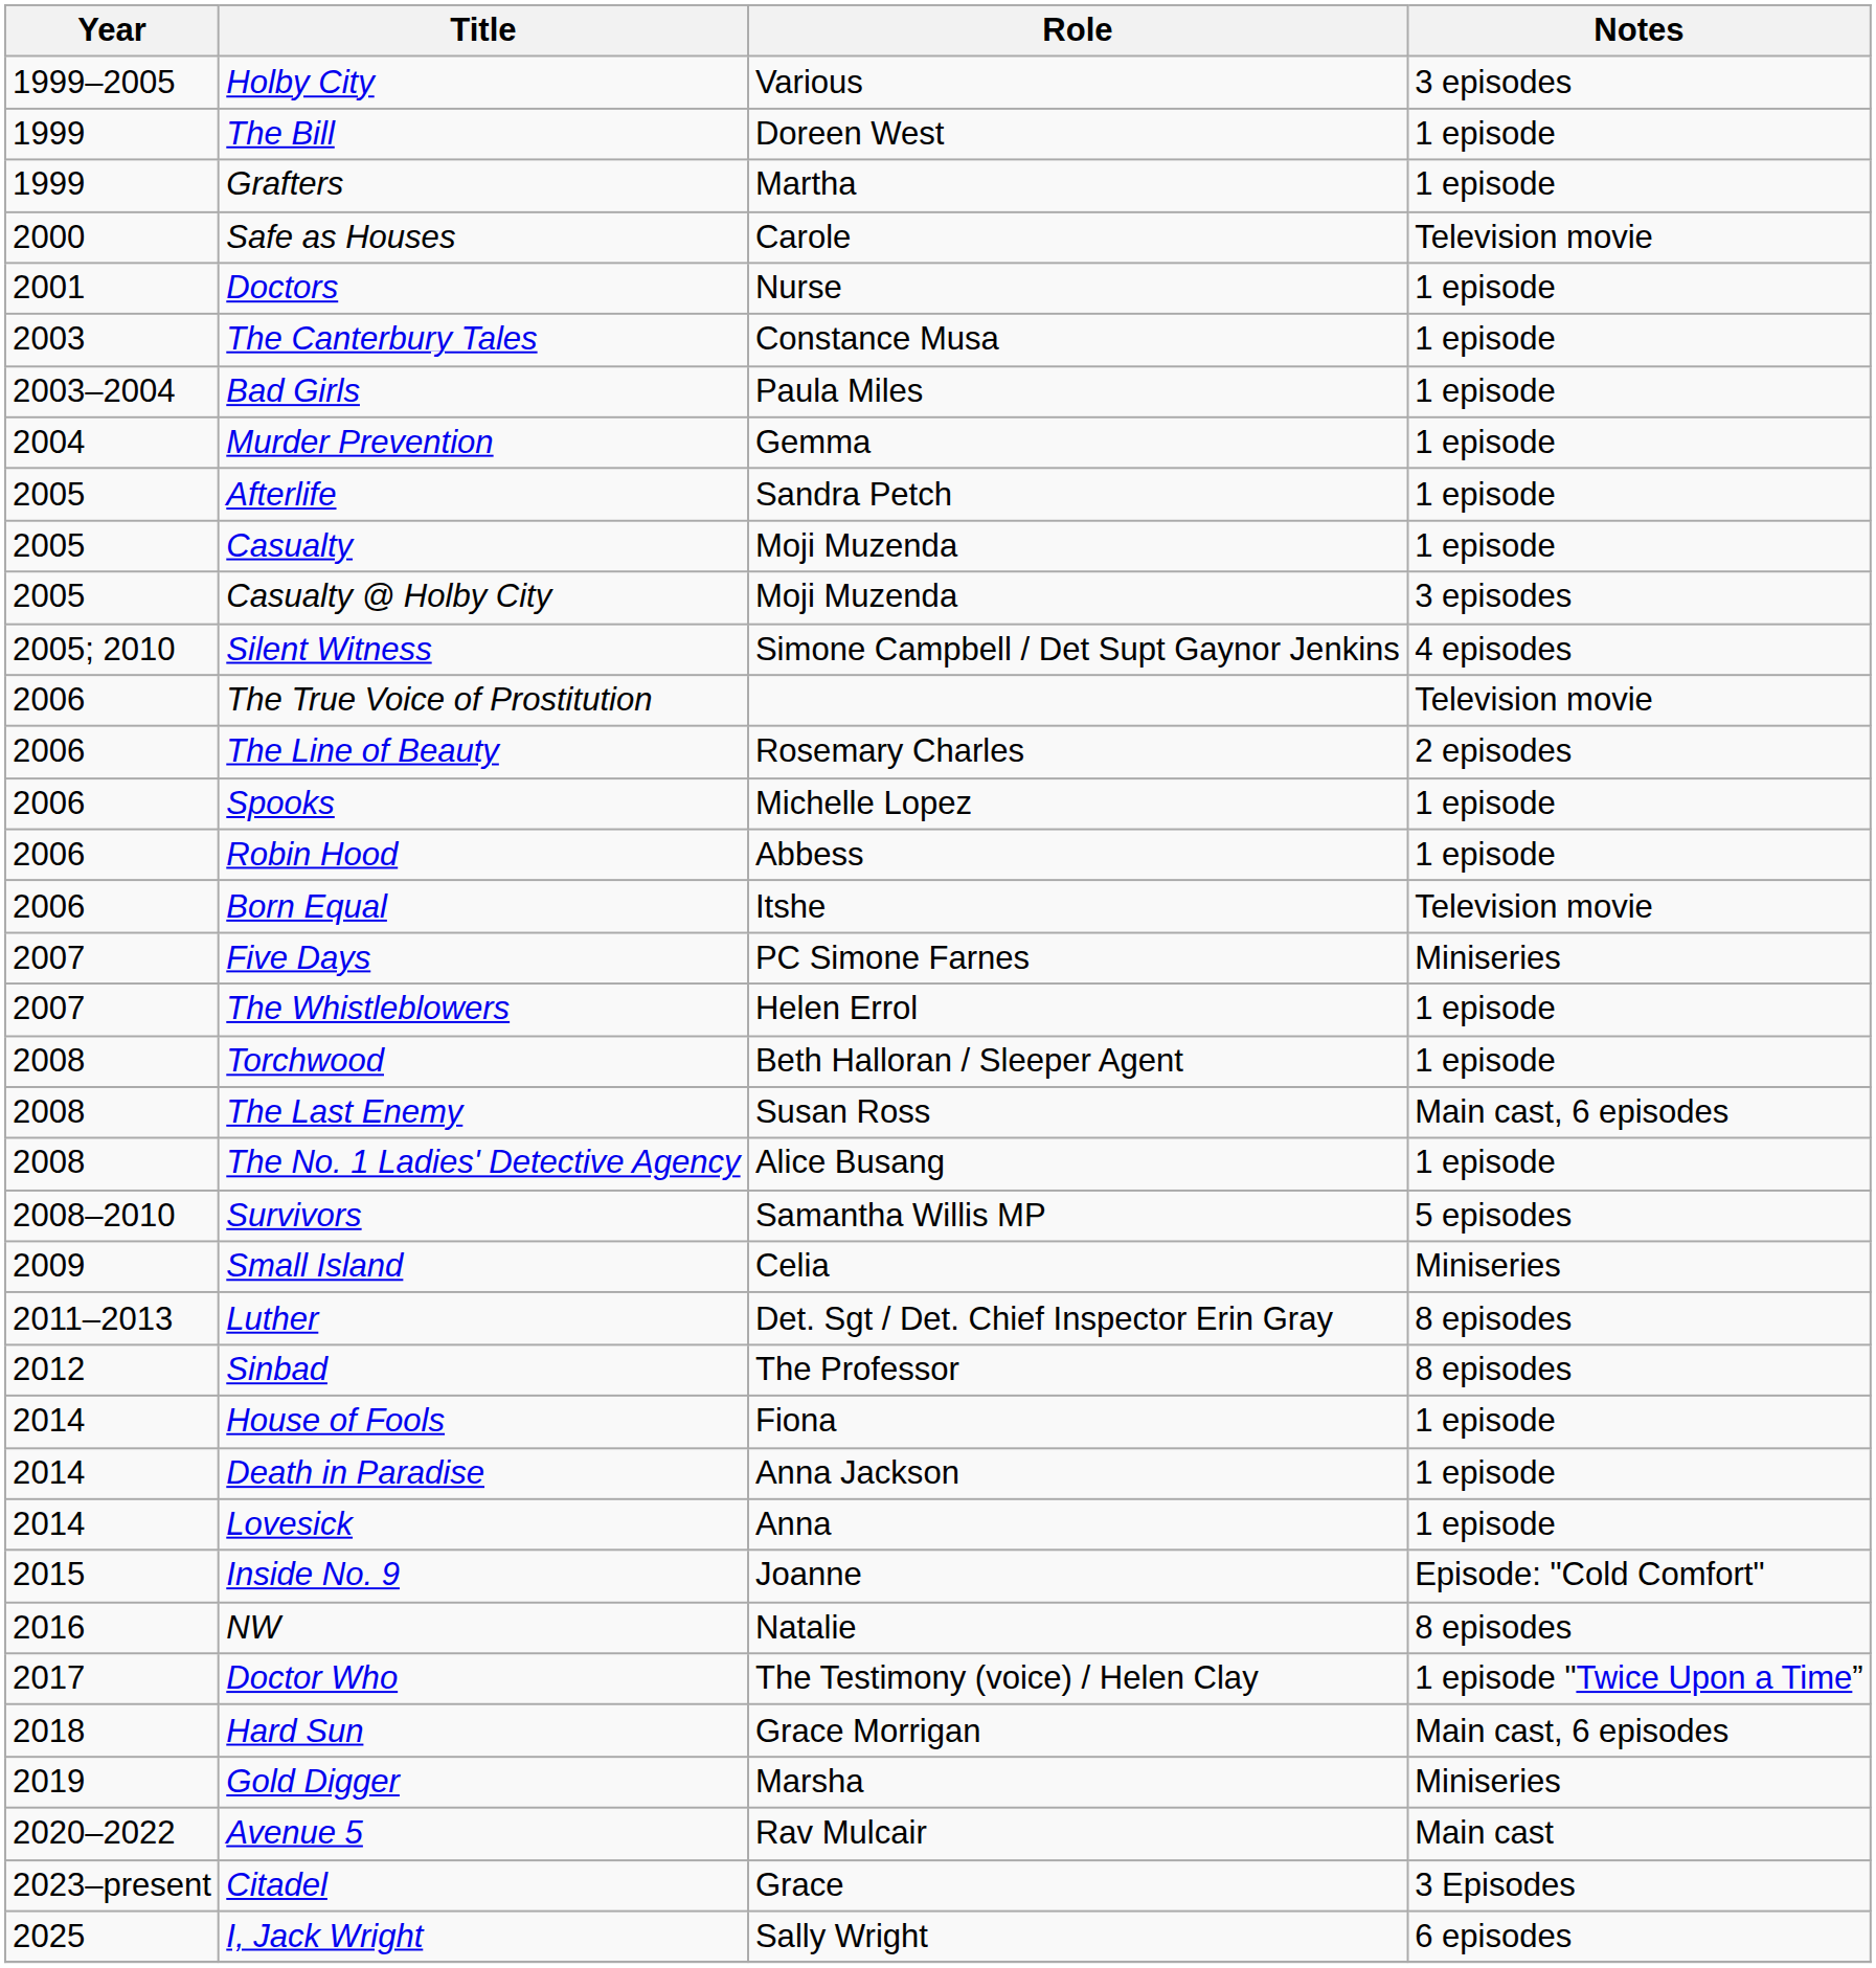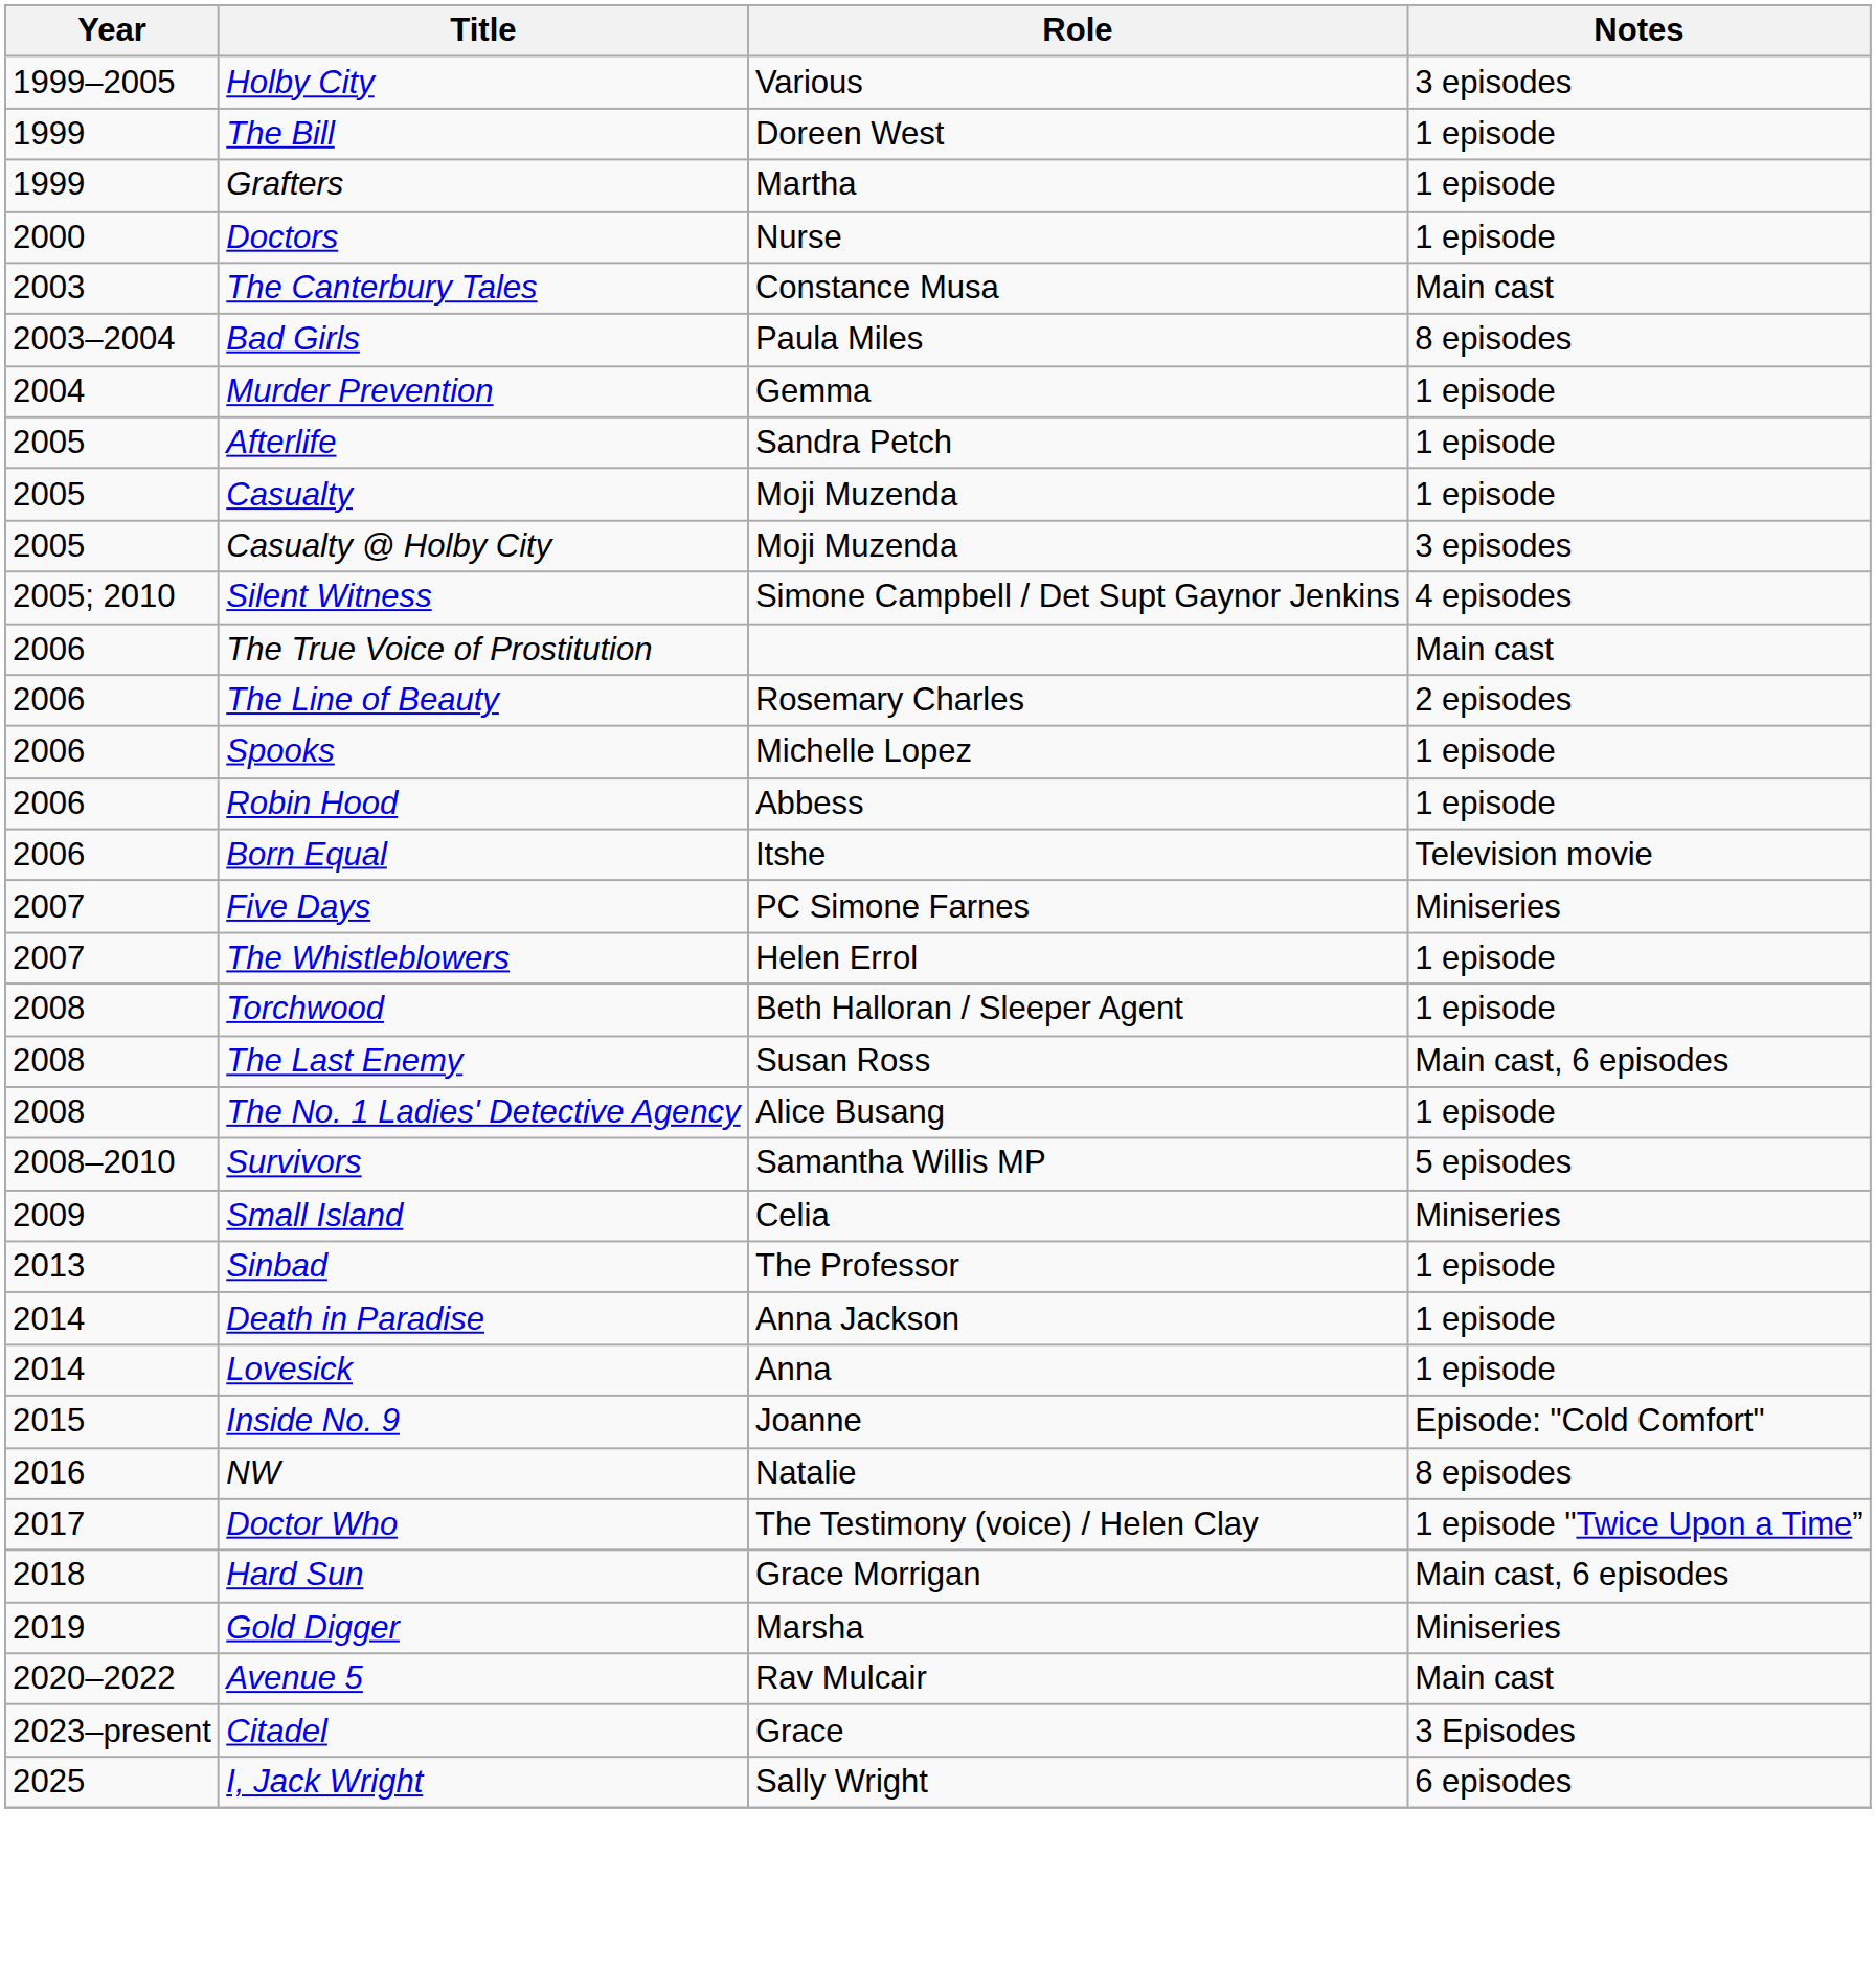- row: 2000 | Safe as Houses | Carole | Television movie
Doctors | Year: 2001 -> 2000
The Canterbury Tales | Notes: 1 episode -> Main cast
Bad Girls | Notes: 1 episode -> 8 episodes
The True Voice of Prostitution | Notes: Television movie -> Main cast
- row: 2011–2013 | Luther | Det. Sgt / Det. Chief Inspector Erin Gray | 8 episodes
Sinbad | Year: 2012 -> 2013
Sinbad | Notes: 8 episodes -> 1 episode
- row: 2014 | House of Fools | Fiona | 1 episode
